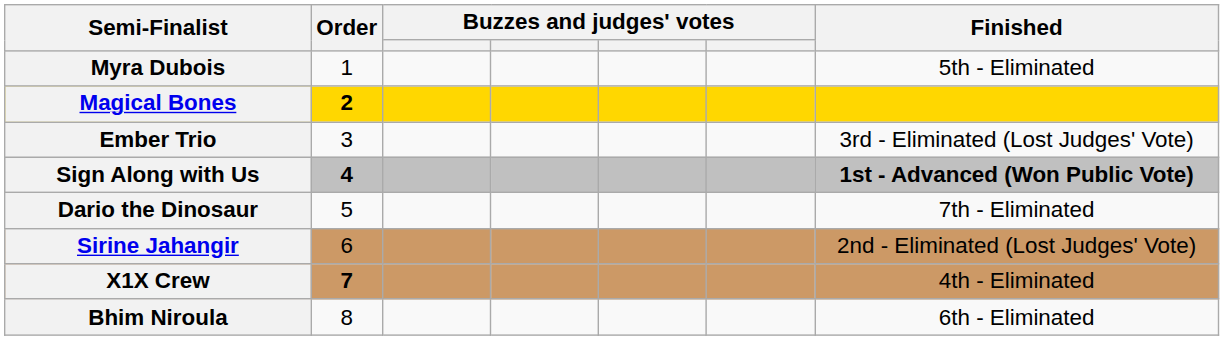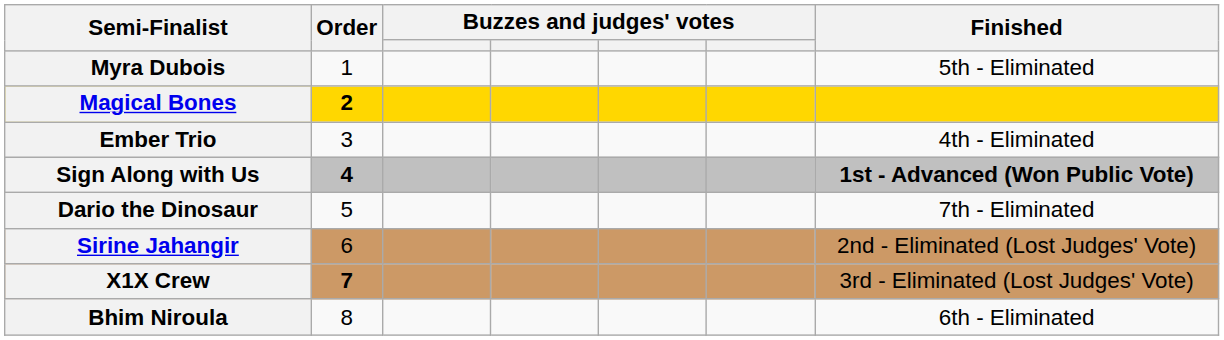Ember Trio | Finished: 3rd - Eliminated (Lost Judges' Vote) -> 4th - Eliminated
X1X Crew | Finished: 4th - Eliminated -> 3rd - Eliminated (Lost Judges' Vote)
